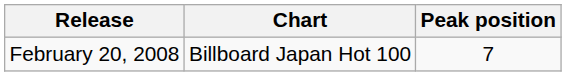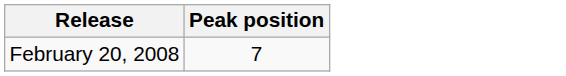- column: Chart | Billboard Japan Hot 100
